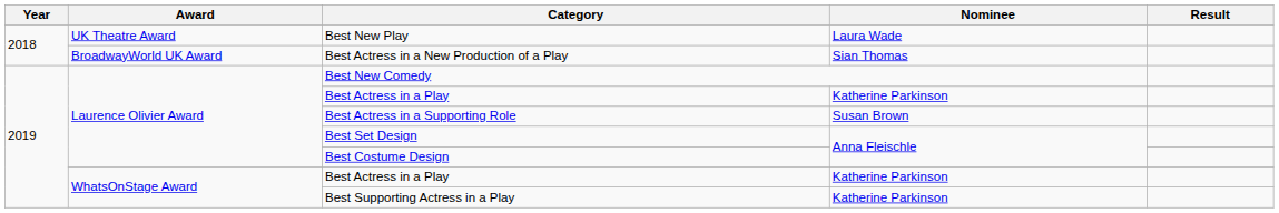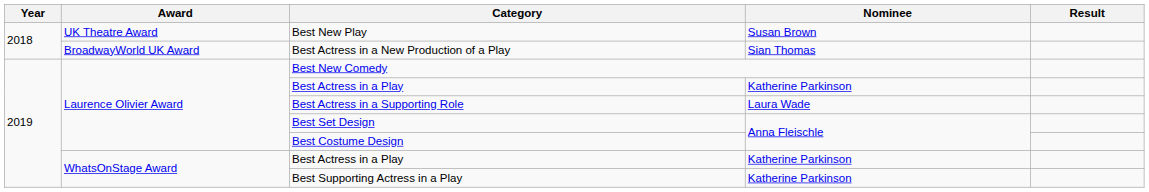Best New Play | Nominee: Laura Wade -> Susan Brown
Best Actress in a Supporting Role | Nominee: Susan Brown -> Laura Wade
